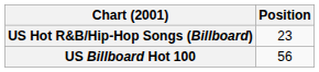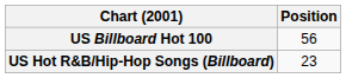rows swapped: US Billboard Hot 100 <-> US Hot R&B/Hip-Hop Songs (Billboard)
